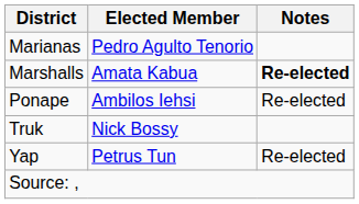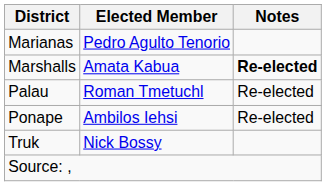+ row: Palau | Roman Tmetuchl | Re-elected
- row: Yap | Petrus Tun | Re-elected
